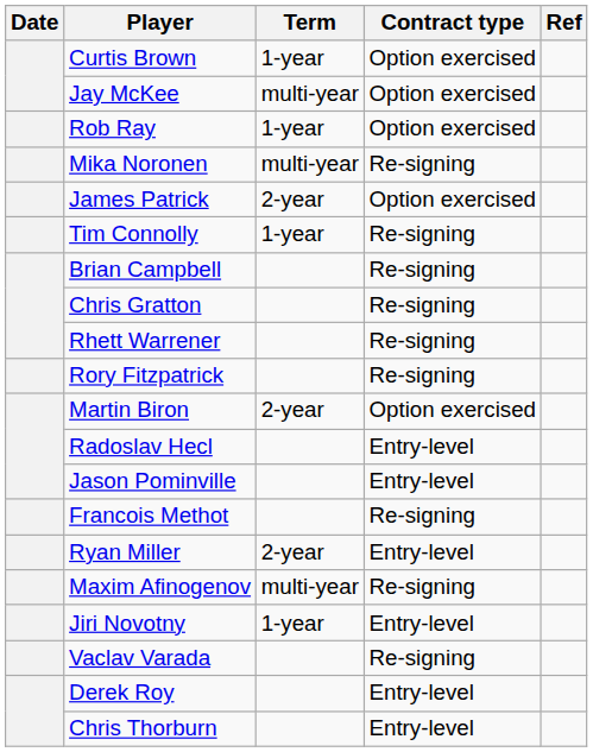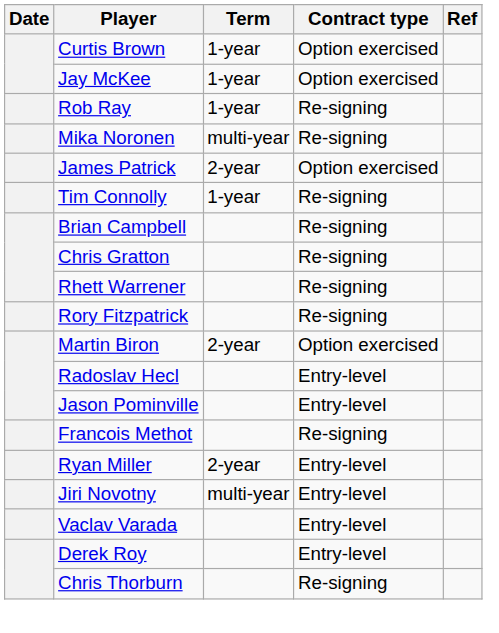Jay McKee | Term: multi-year -> 1-year
Rob Ray | Contract type: Option exercised -> Re-signing
- row: Maxim Afinogenov | multi-year | Re-signing
Jiri Novotny | Term: 1-year -> multi-year
Vaclav Varada | Contract type: Re-signing -> Entry-level
Chris Thorburn | Contract type: Entry-level -> Re-signing
